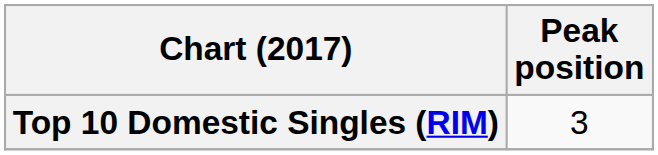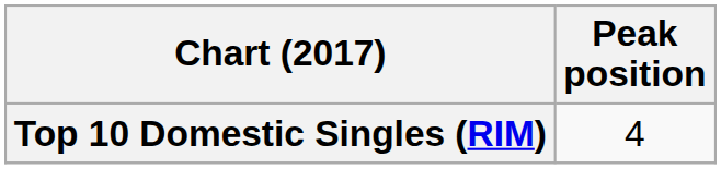Top 10 Domestic Singles (RIM) | Peak position: 3 -> 4
